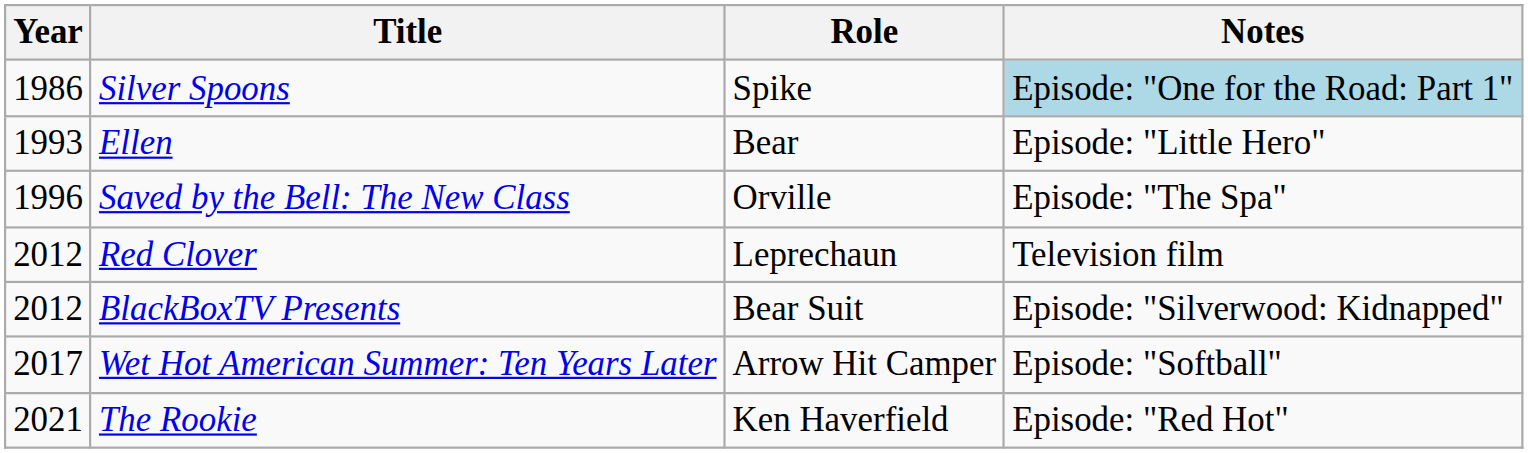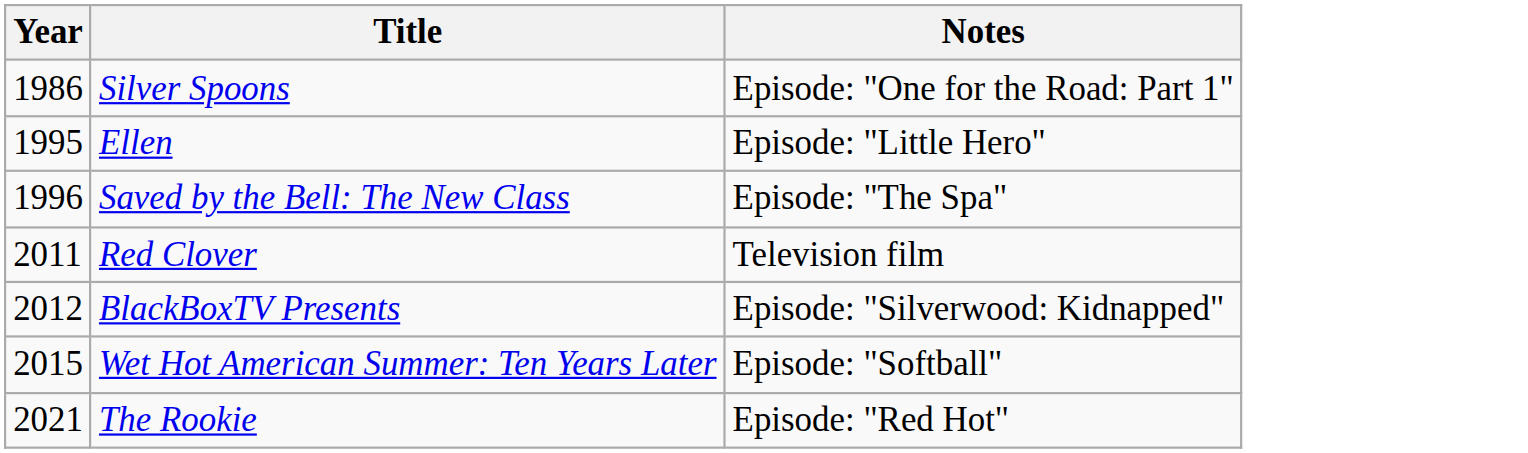- column: Role | Spike | Bear | Orville | Leprechaun | Bear Suit | Arrow Hit Camper | Ken Haverfield
Silver Spoons | Notes: lightblue background -> no background
Ellen | Year: 1993 -> 1995
Red Clover | Year: 2012 -> 2011
Wet Hot American Summer: Ten Years Later | Year: 2017 -> 2015
